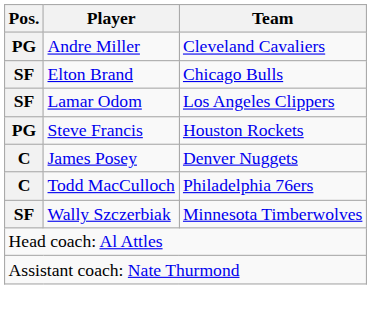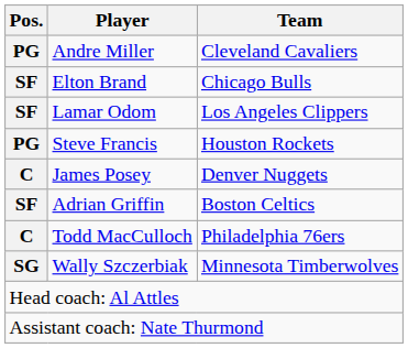+ row: SF | Adrian Griffin | Boston Celtics
Wally Szczerbiak | Pos.: SF -> SG
